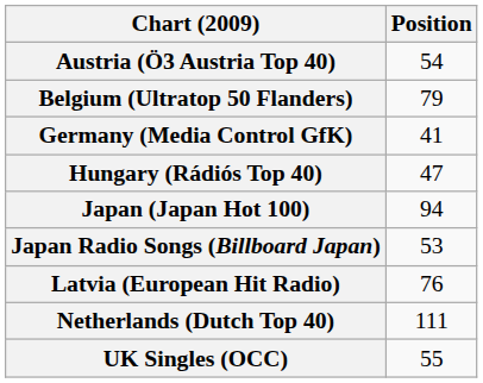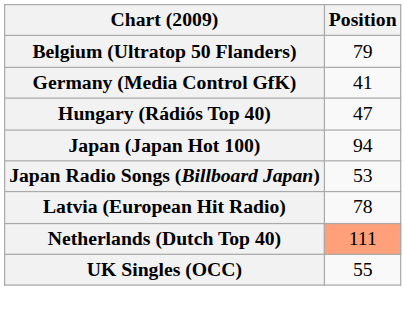- row: Austria (Ö3 Austria Top 40) | 54
Latvia (European Hit Radio) | Position: 76 -> 78
Netherlands (Dutch Top 40) | Position: no background -> lightsalmon background
